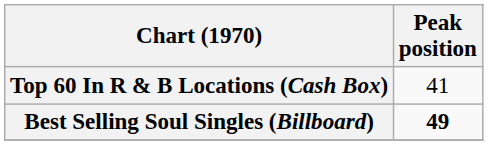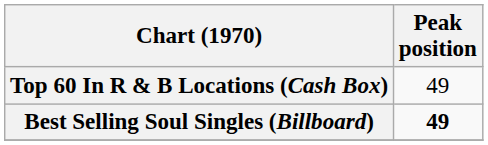Top 60 In R & B Locations (Cash Box) | Peak position: 41 -> 49
